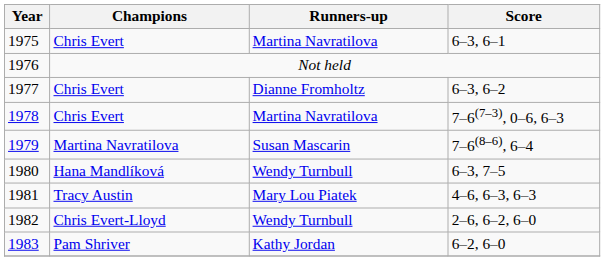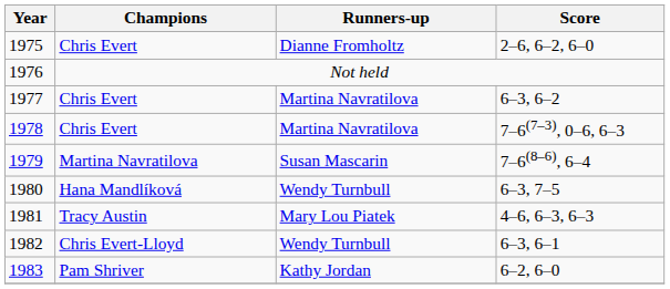1975 | Runners-up: Martina Navratilova -> Dianne Fromholtz
1975 | Score: 6–3, 6–1 -> 2–6, 6–2, 6–0
1977 | Runners-up: Dianne Fromholtz -> Martina Navratilova
1982 | Score: 2–6, 6–2, 6–0 -> 6–3, 6–1
